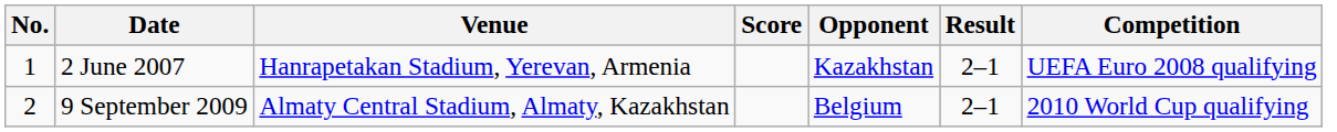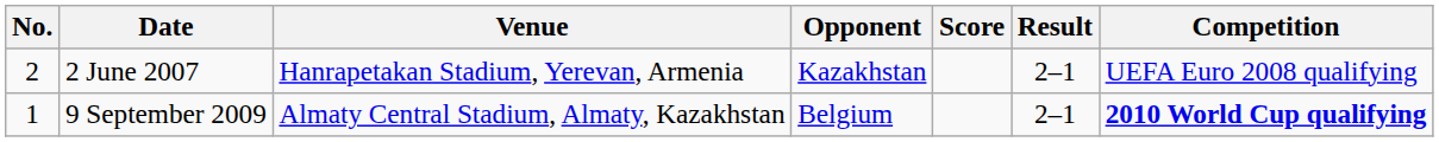columns swapped: Opponent <-> Score
2 June 2007 | No.: 1 -> 2
9 September 2009 | No.: 2 -> 1
9 September 2009 | Competition: normal -> bold
